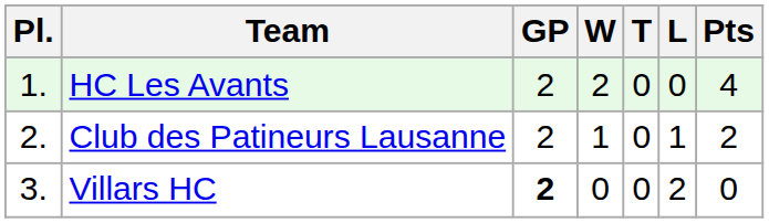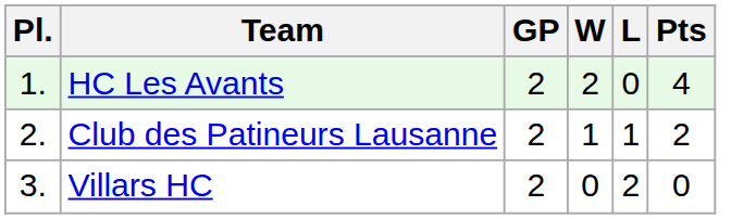- column: T | 0 | 0 | 0
Villars HC | GP: bold -> normal
